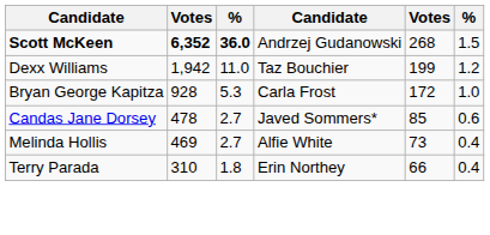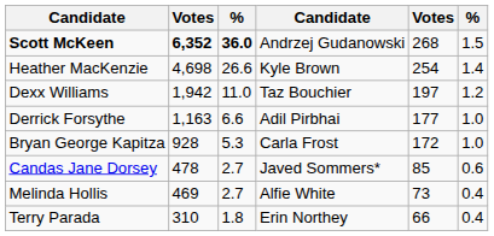+ row: Heather MacKenzie | 4,698 | 26.6 | Kyle Brown | 254 | 1.4
Dexx Williams | column 5: 199 -> 197
+ row: Derrick Forsythe | 1,163 | 6.6 | Adil Pirbhai | 177 | 1.0
